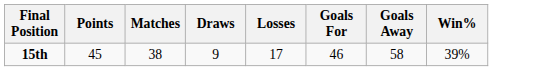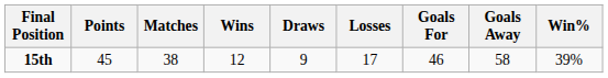+ column: Wins | 12
